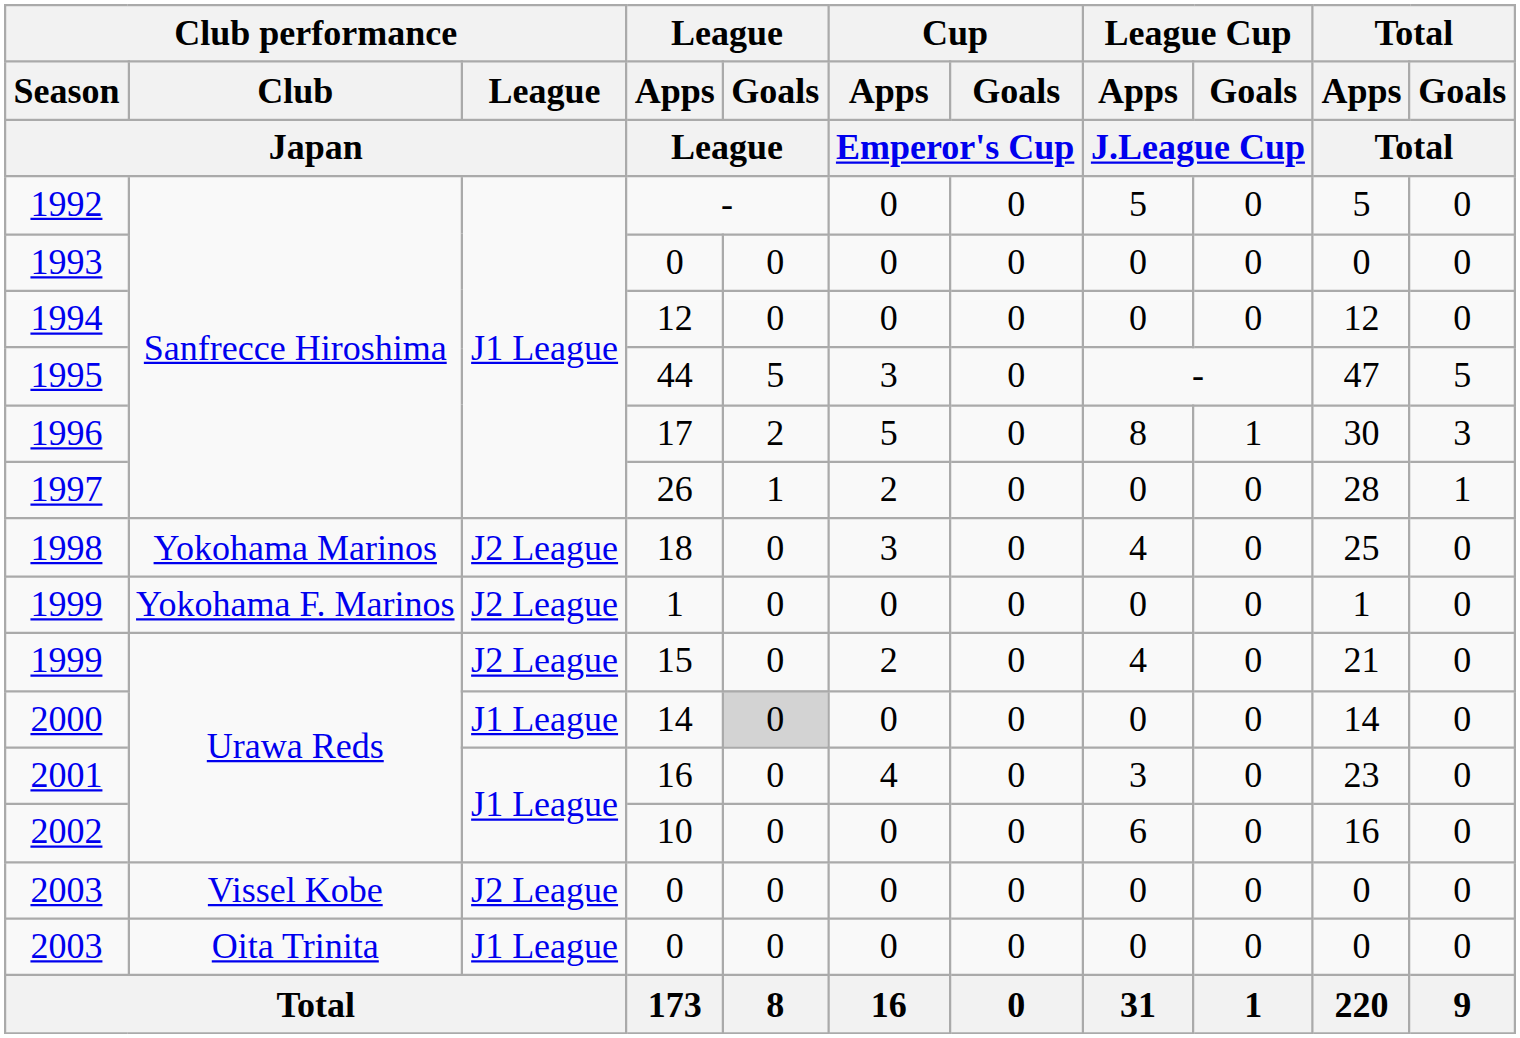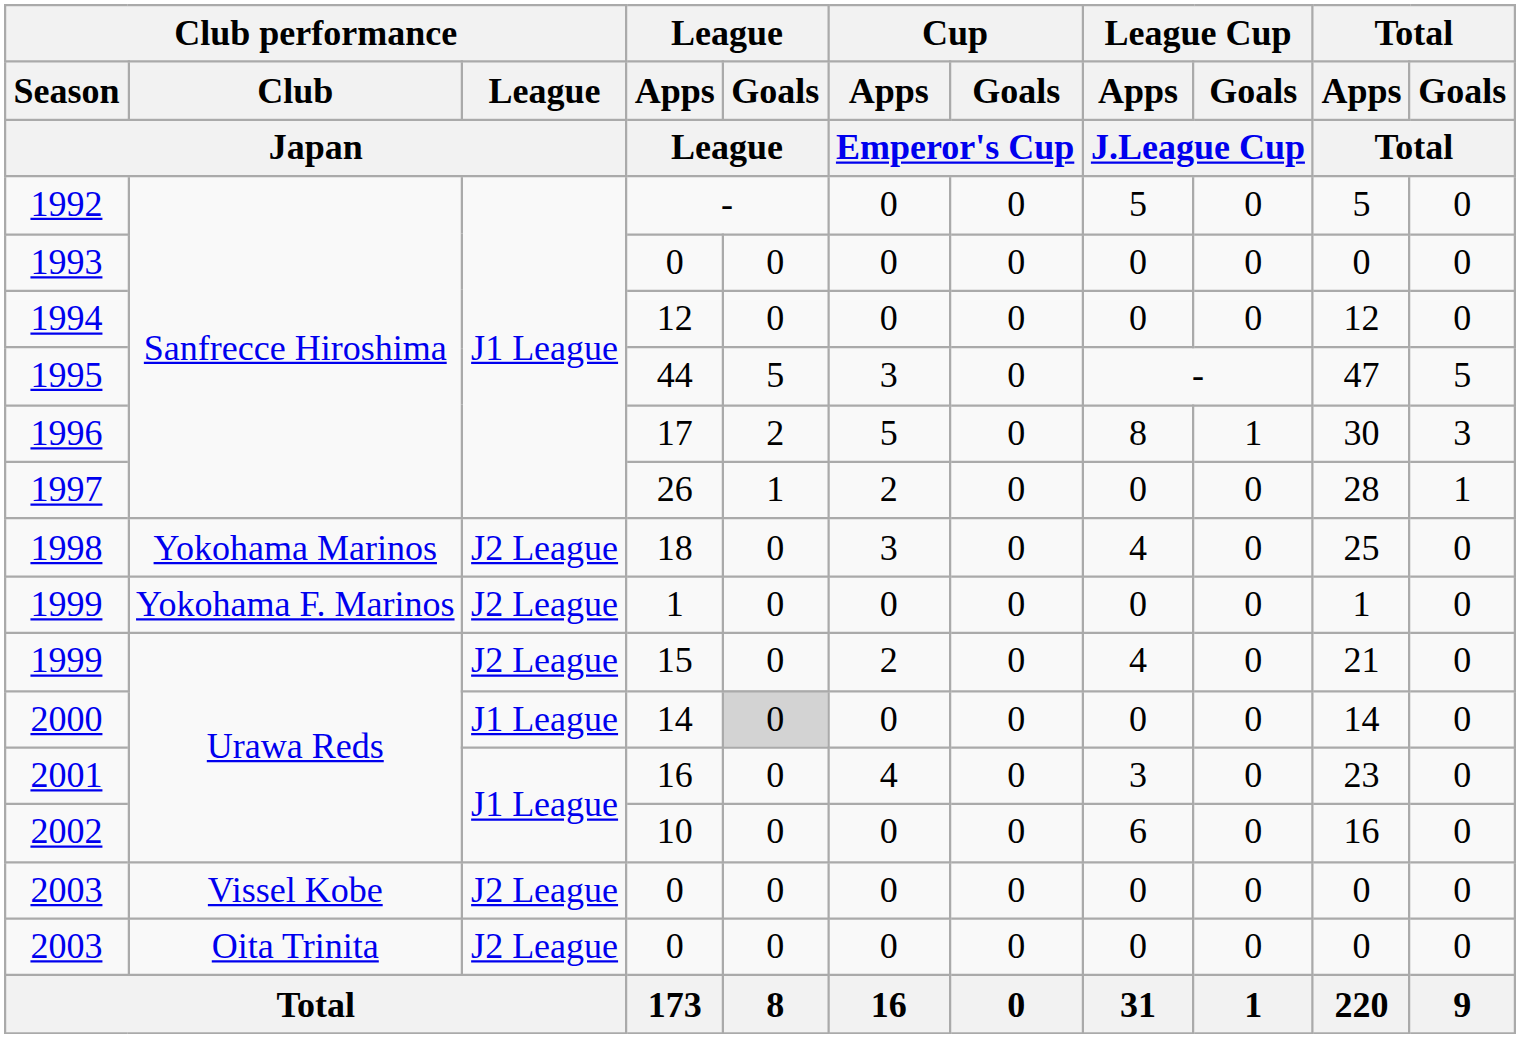2003 / Oita Trinita | Club performance / League / Japan: J1 League -> J2 League
